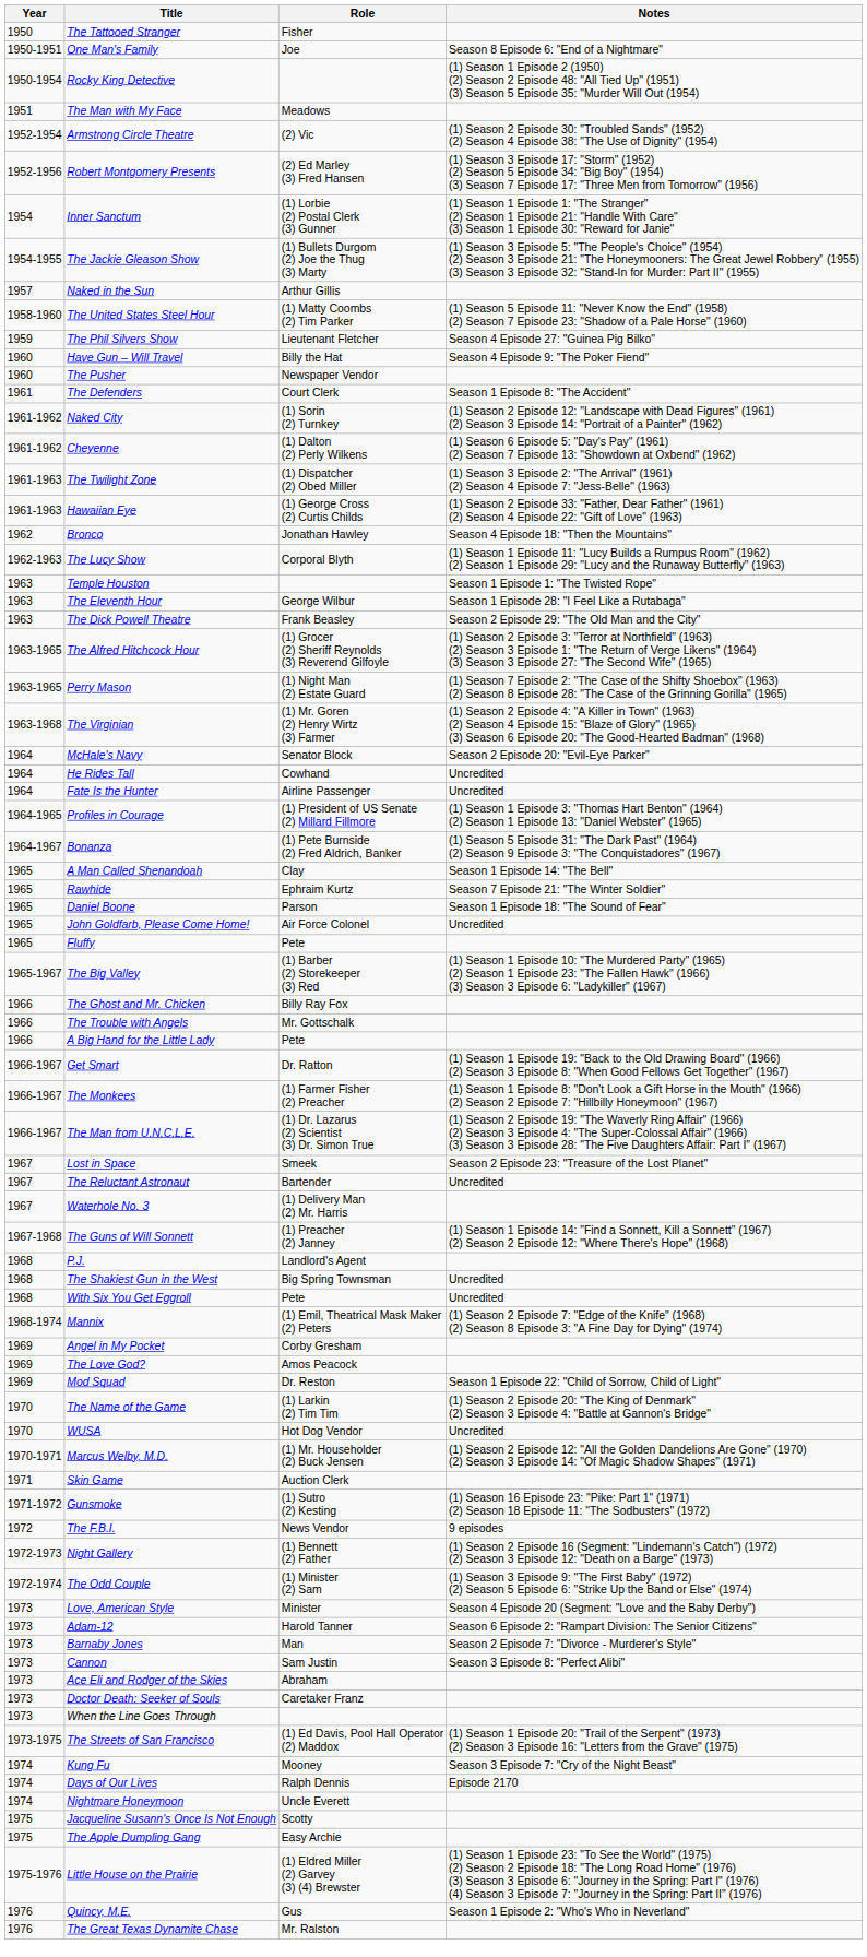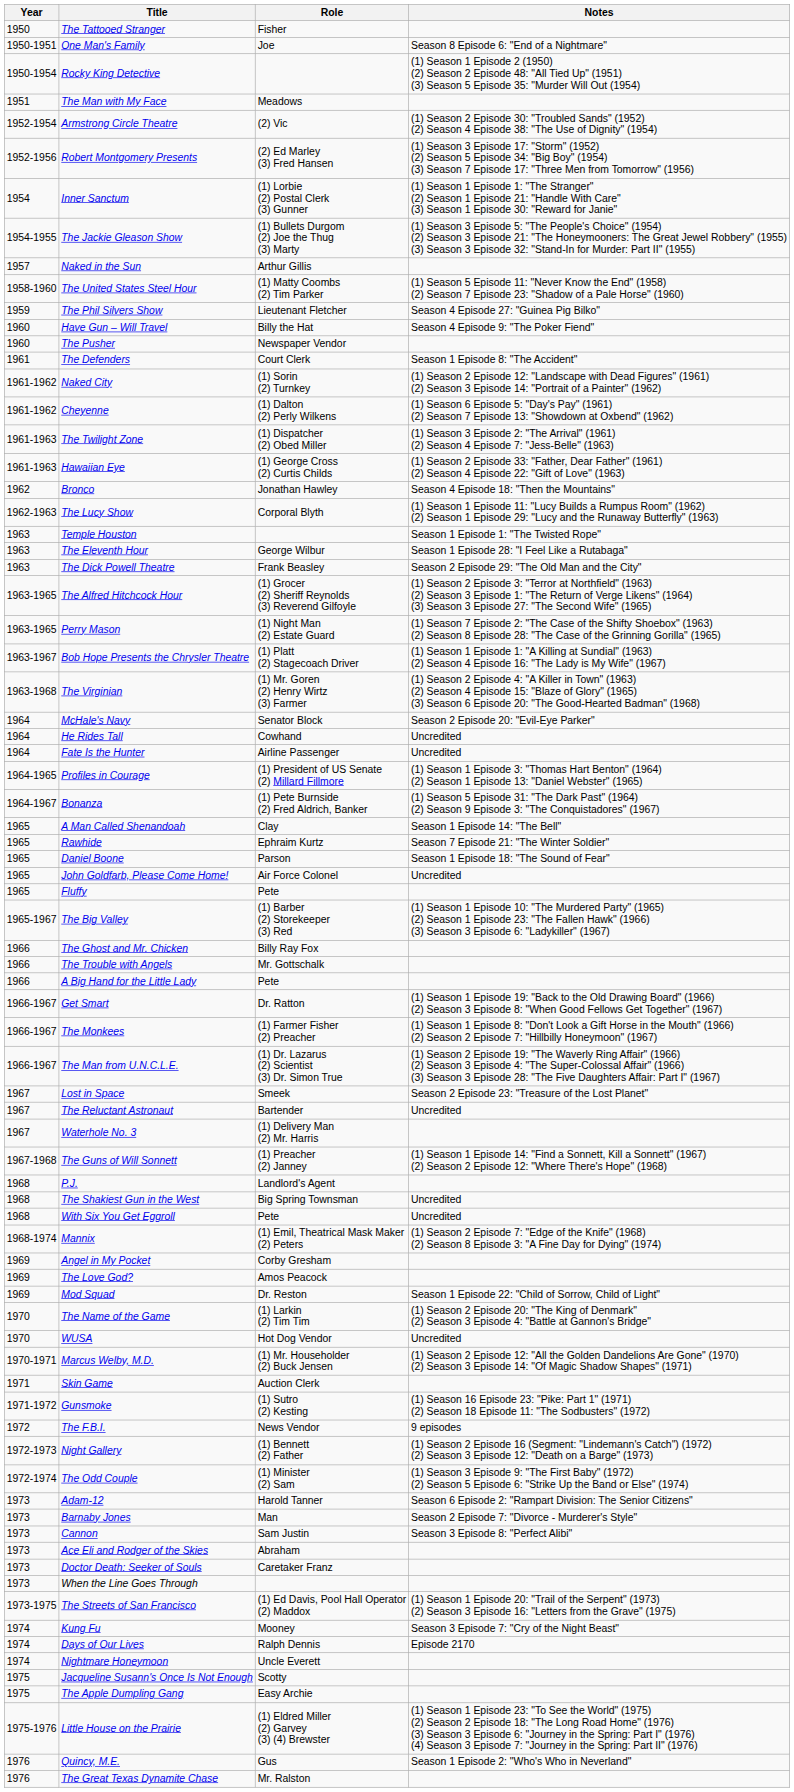+ row: 1963-1967 | Bob Hope Presents the Chrysler Theatre | (1) Platt (2) Stagecoach Driver | (1) Season 1 Episode 1: "A Killing at Sundial" (1963) (2) Season 4 Episode 16: "The Lady is My Wife" (1967)
- row: 1973 | Love, American Style | Minister | Season 4 Episode 20 (Segment: "Love and the Baby Derby")
